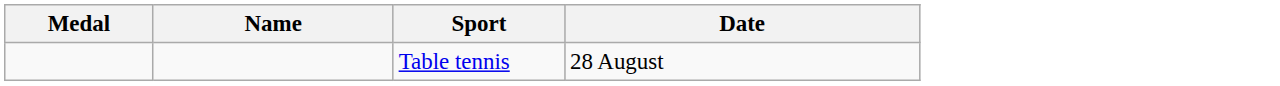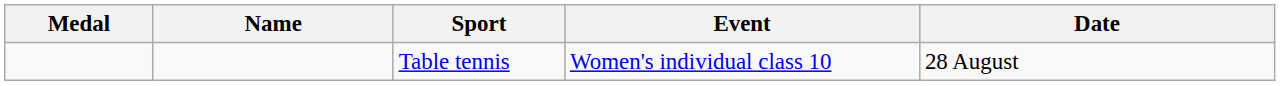+ column: Event | Women's individual class 10
